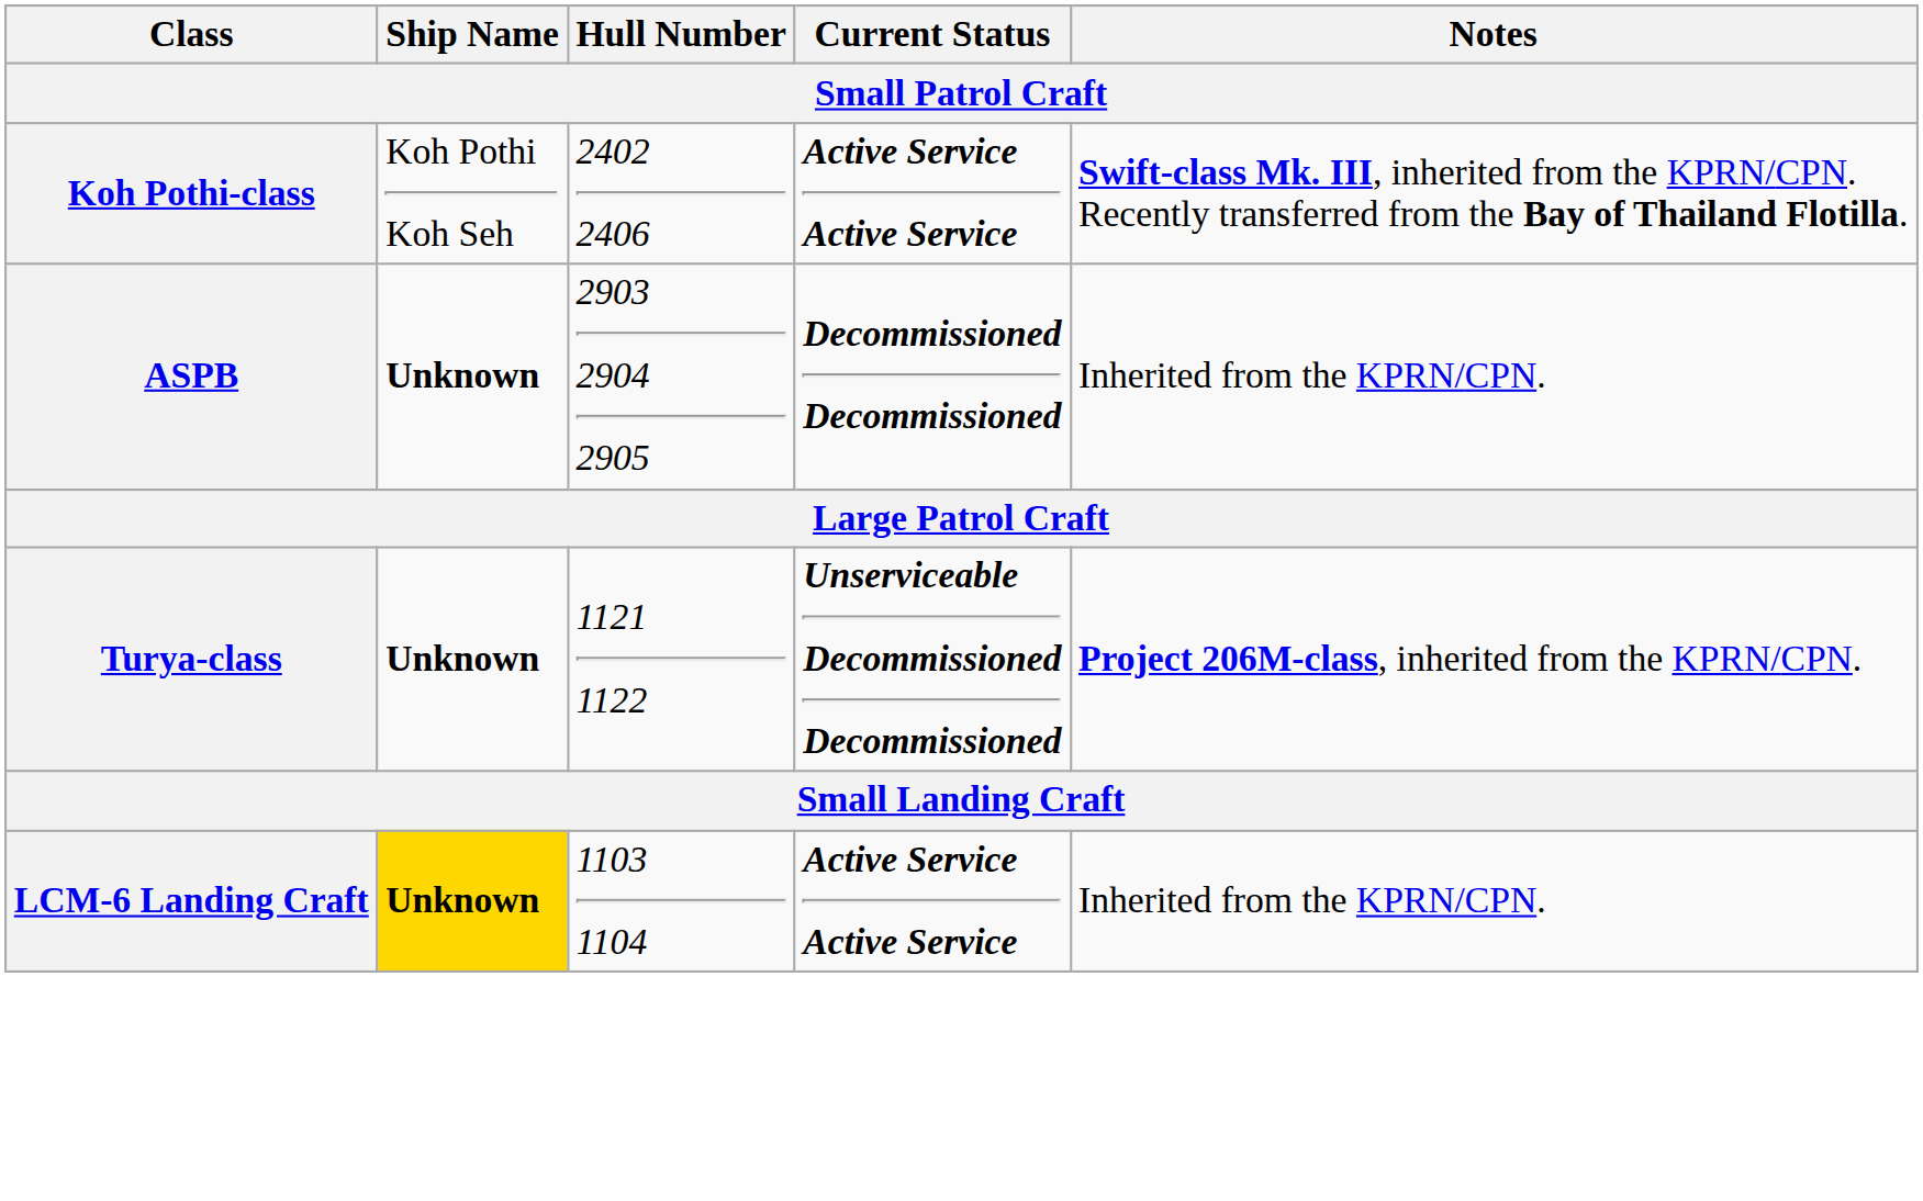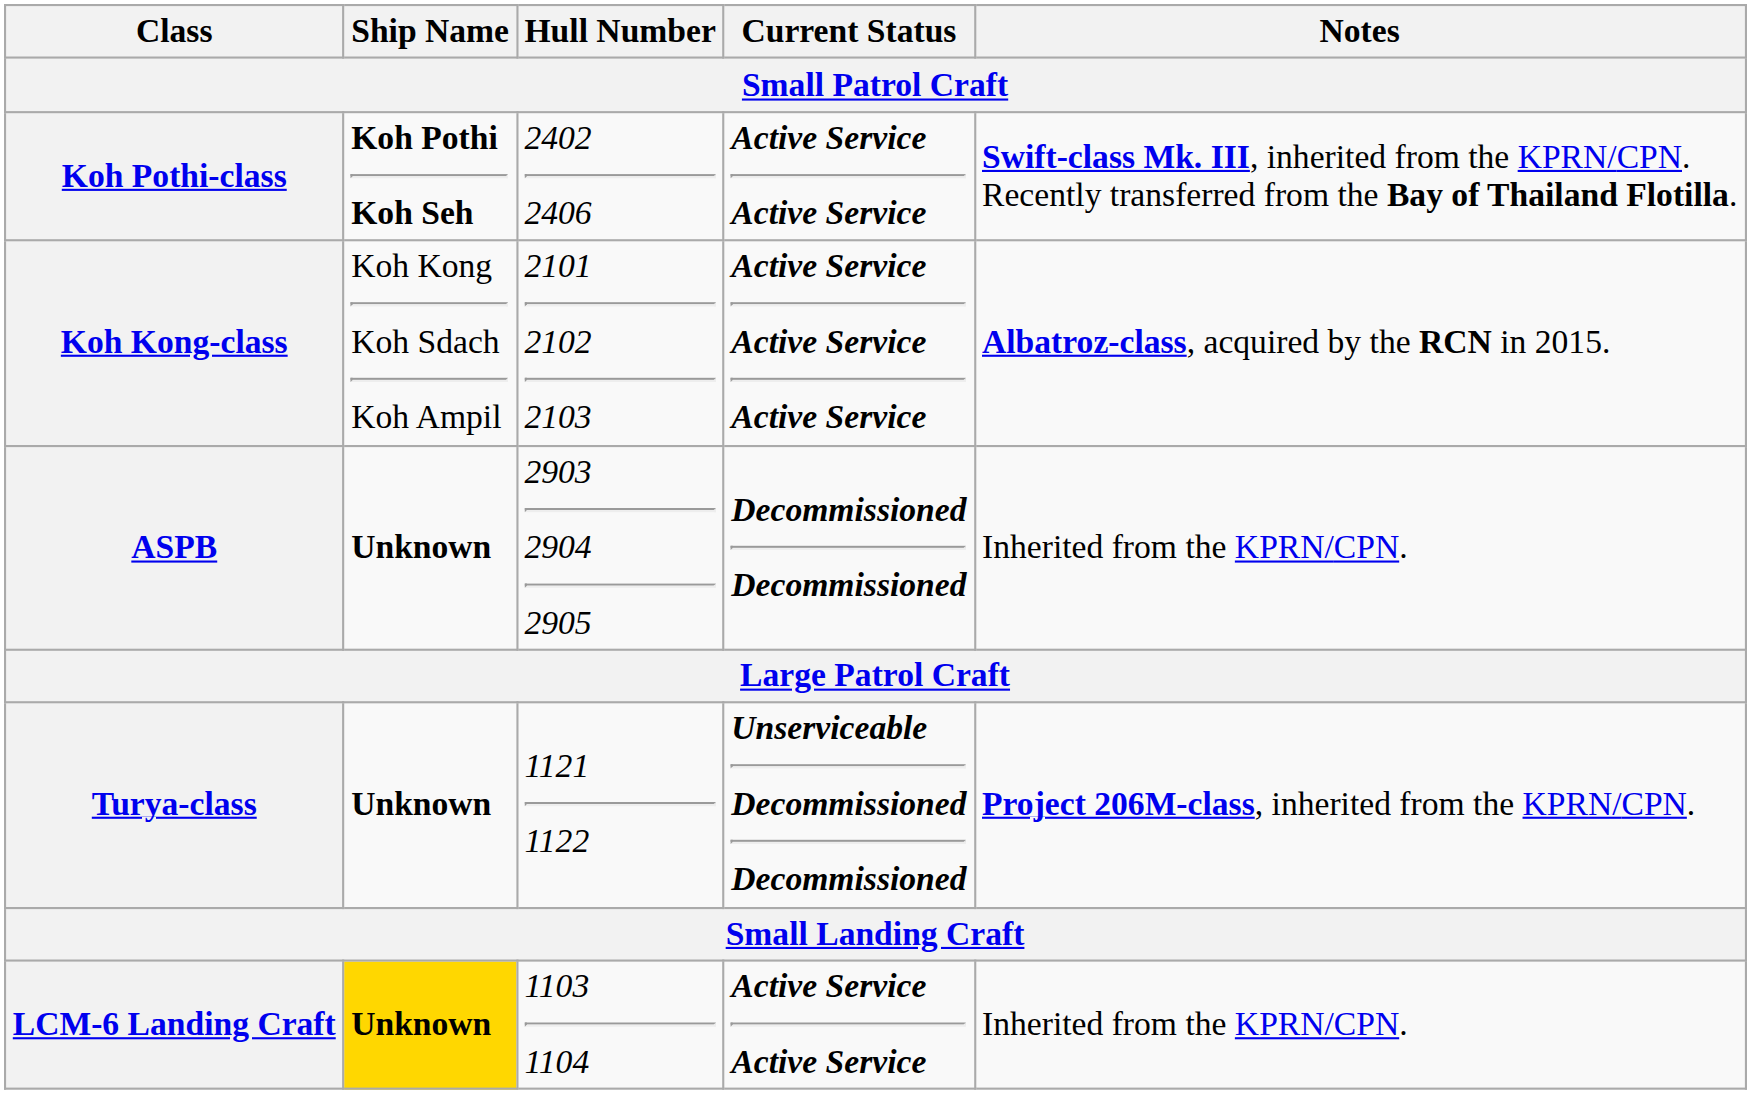Koh Pothi-class | Ship Name: normal -> bold
+ row: Koh Kong-class | Koh Kong Koh Sdach Koh Ampil | 2101 2102 2103 | Active Service Active Service Active Service | Albatroz-class, acquired by the RCN in 2015.
